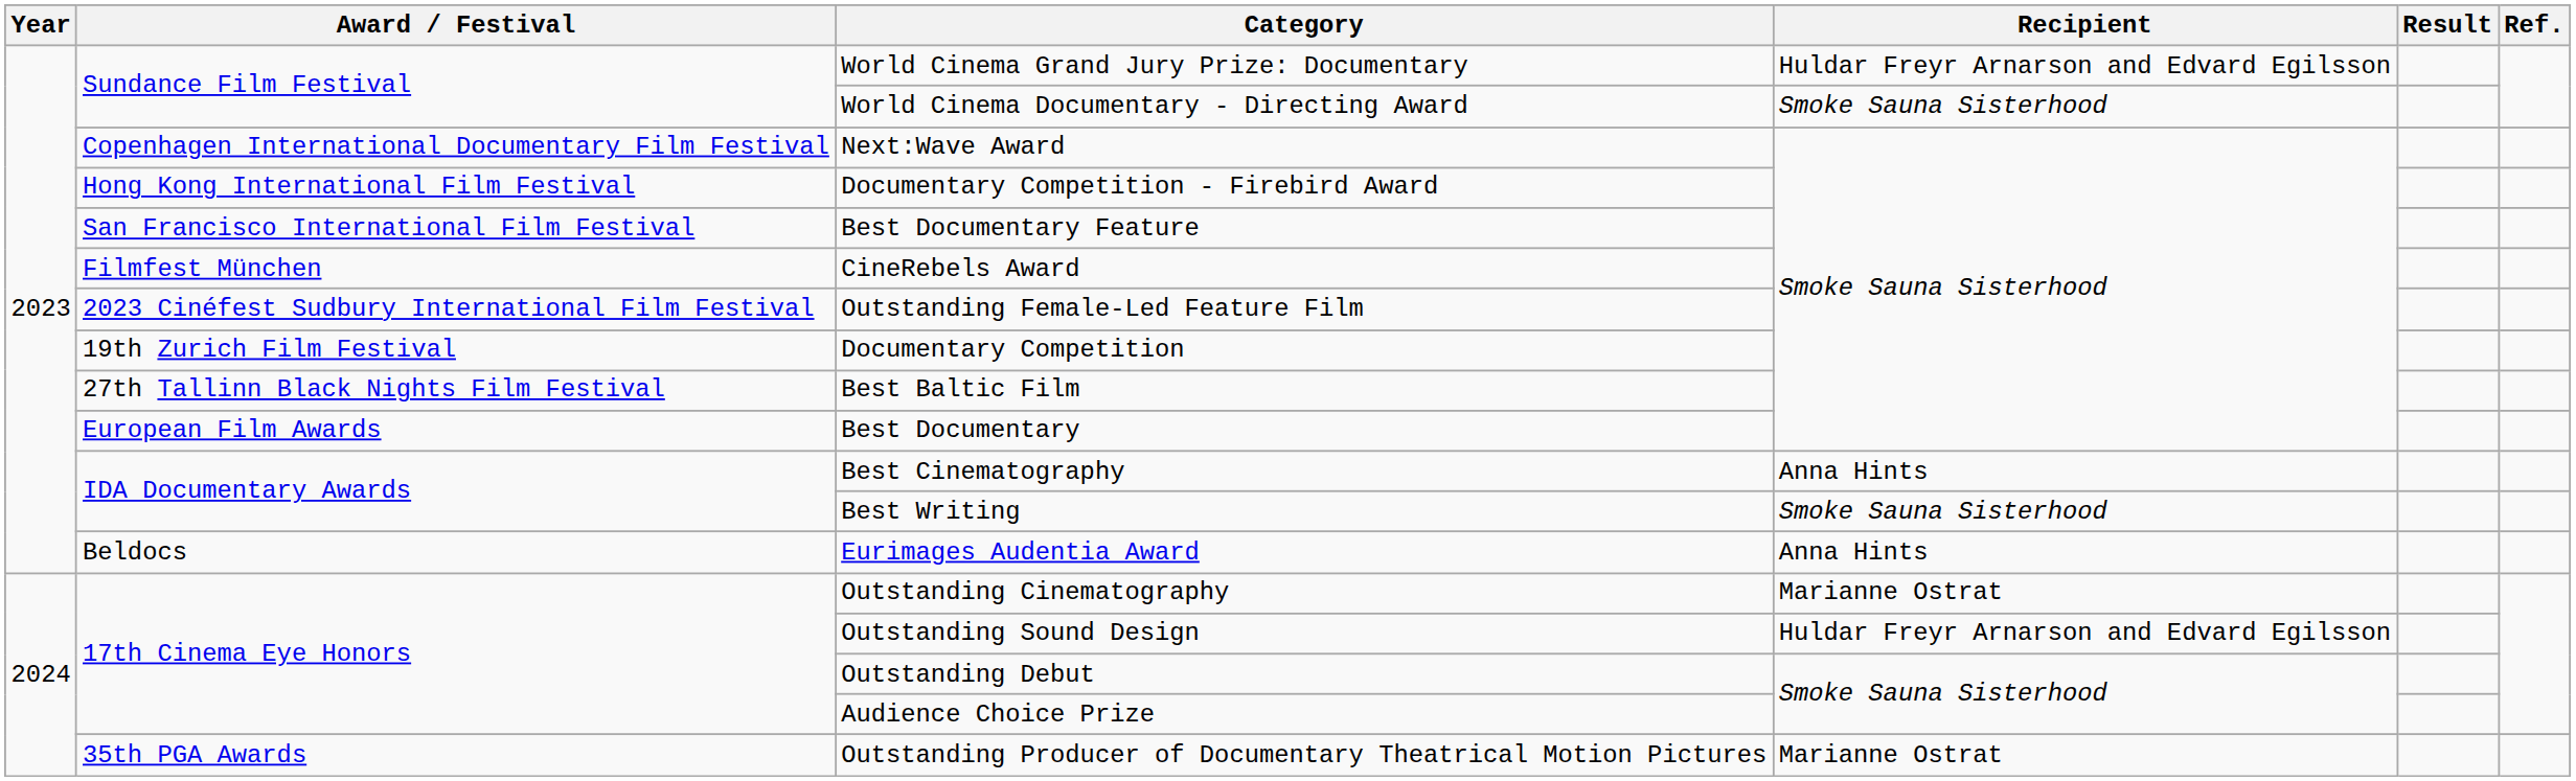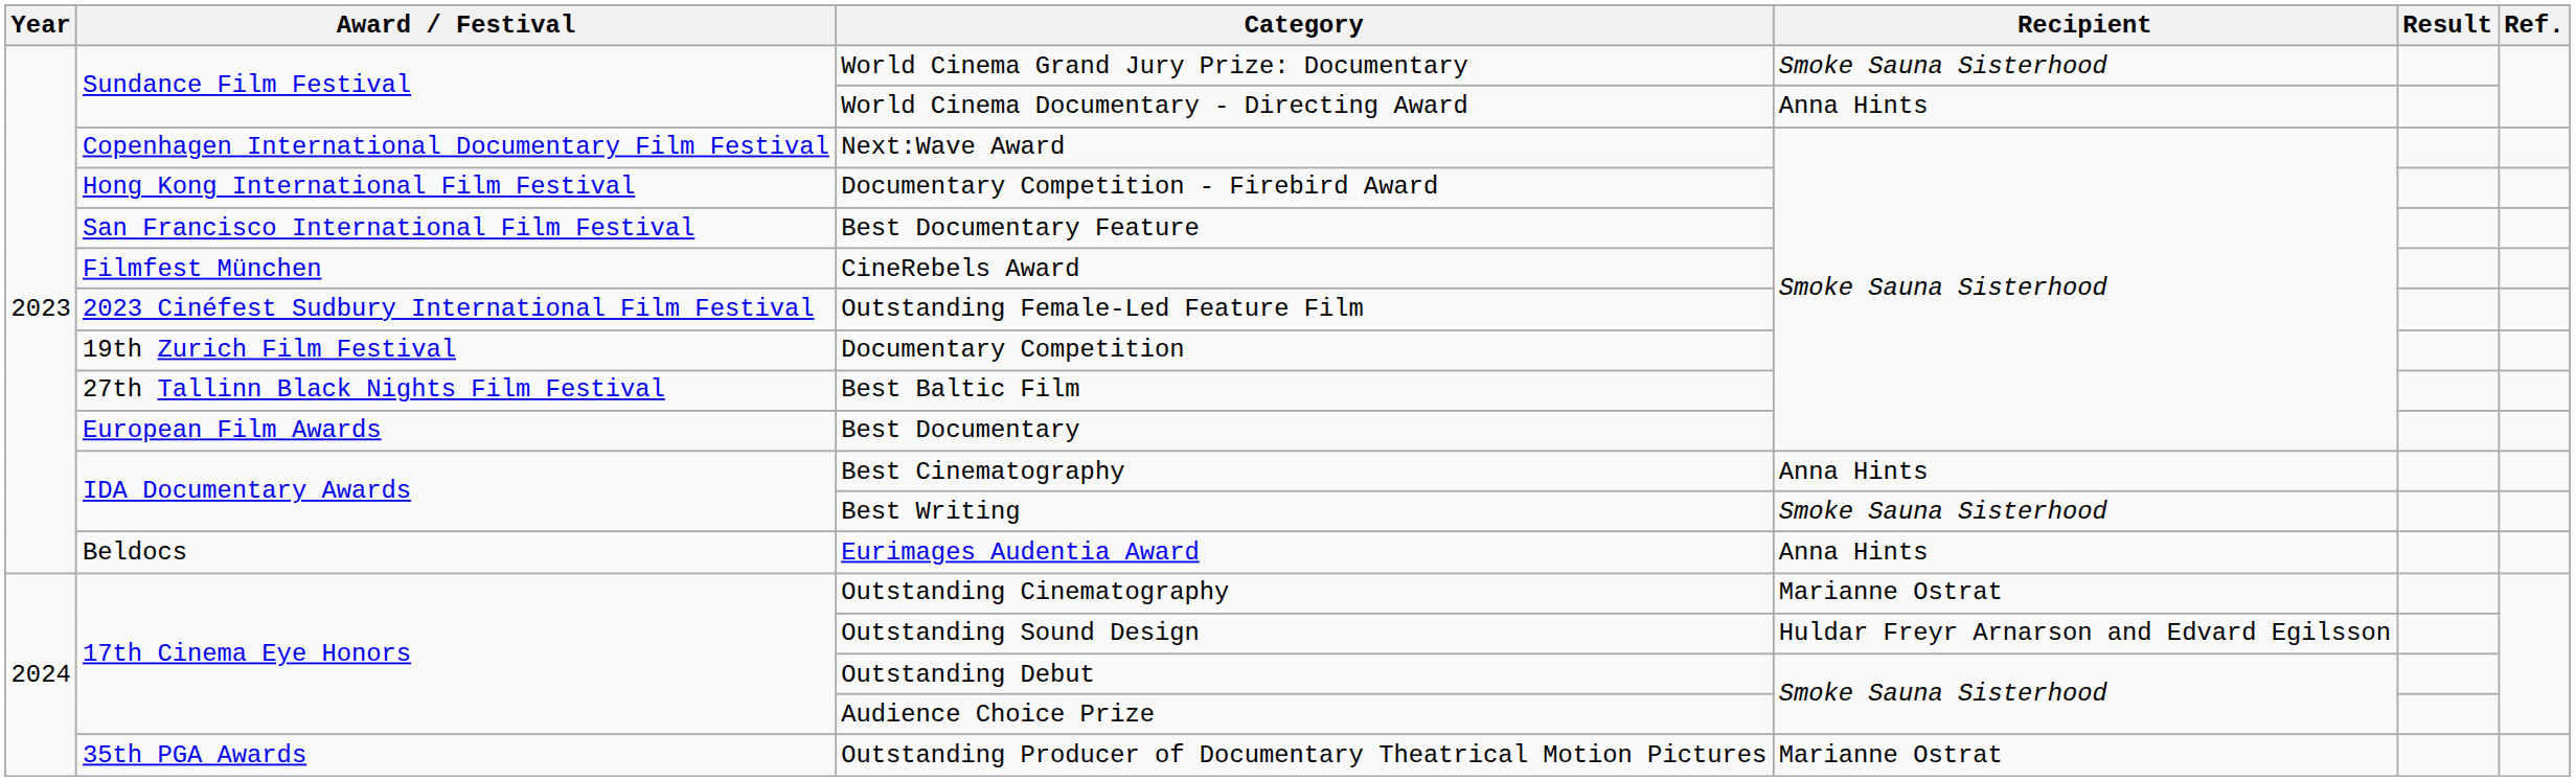World Cinema Grand Jury Prize: Documentary | Recipient: Huldar Freyr Arnarson and Edvard Egilsson -> Smoke Sauna Sisterhood
World Cinema Documentary - Directing Award | Recipient: Smoke Sauna Sisterhood -> Anna Hints
